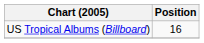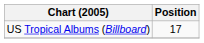US Tropical Albums (Billboard) | Position: 16 -> 17
